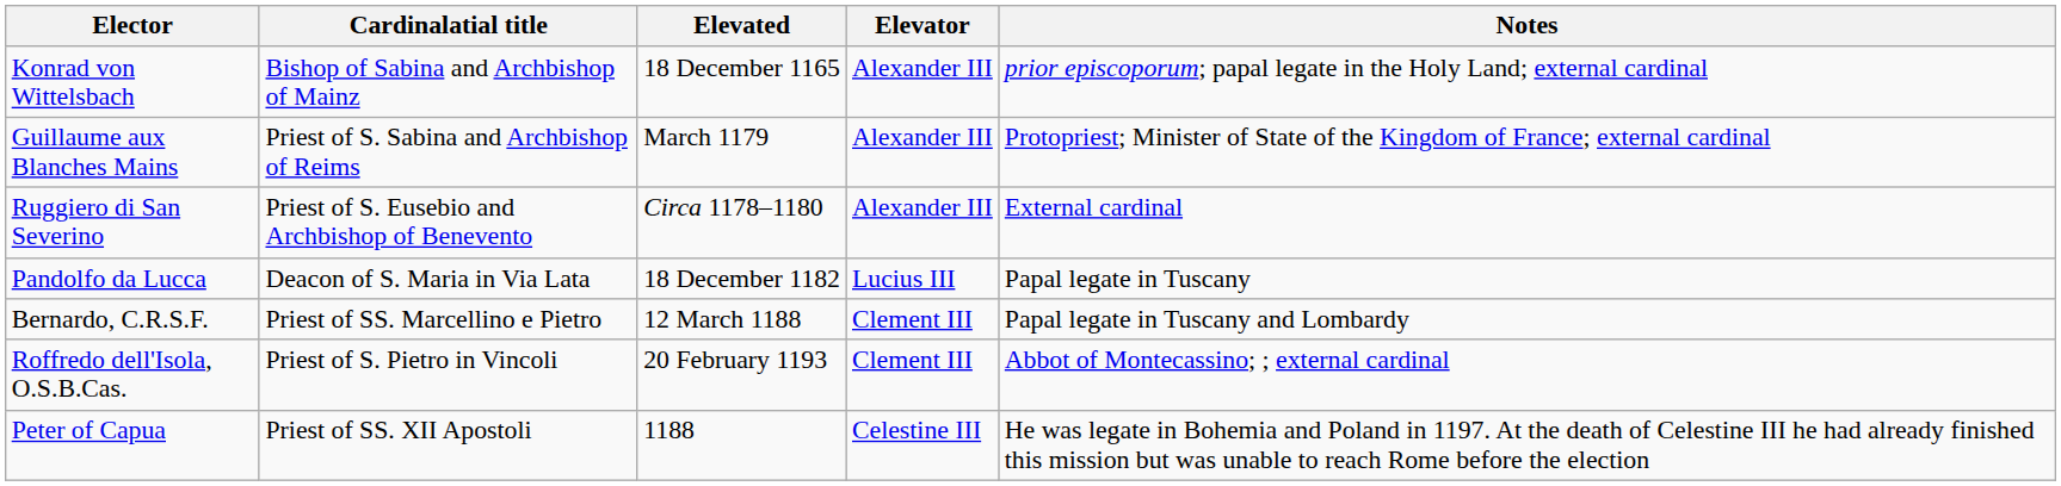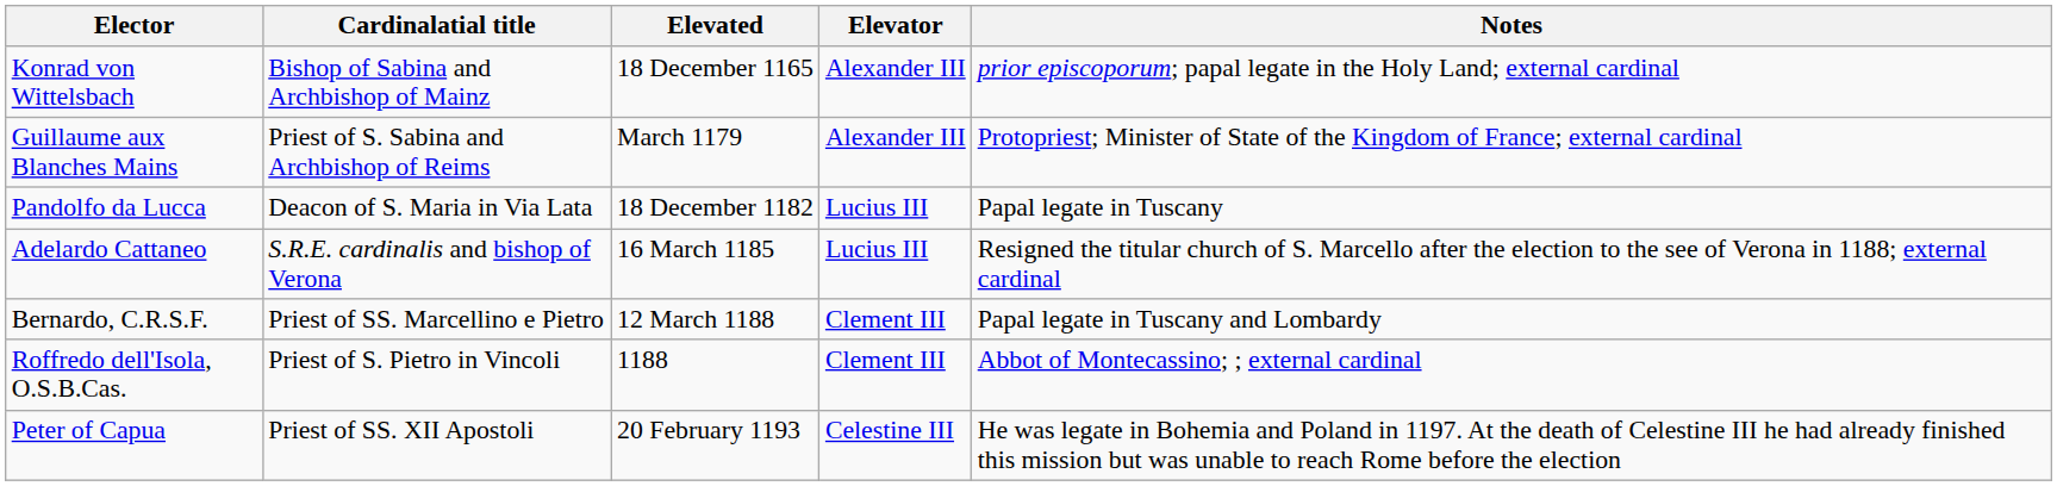- row: Ruggiero di San Severino | Priest of S. Eusebio and Archbishop of Benevento | Circa 1178–1180 | Alexander III | External cardinal
+ row: Adelardo Cattaneo | S.R.E. cardinalis and bishop of Verona | 16 March 1185 | Lucius III | Resigned the titular church of S. Marcello after the election to the see of Verona in 1188; external cardinal
Roffredo dell'Isola, O.S.B.Cas. | Elevated: 20 February 1193 -> 1188
Peter of Capua | Elevated: 1188 -> 20 February 1193
